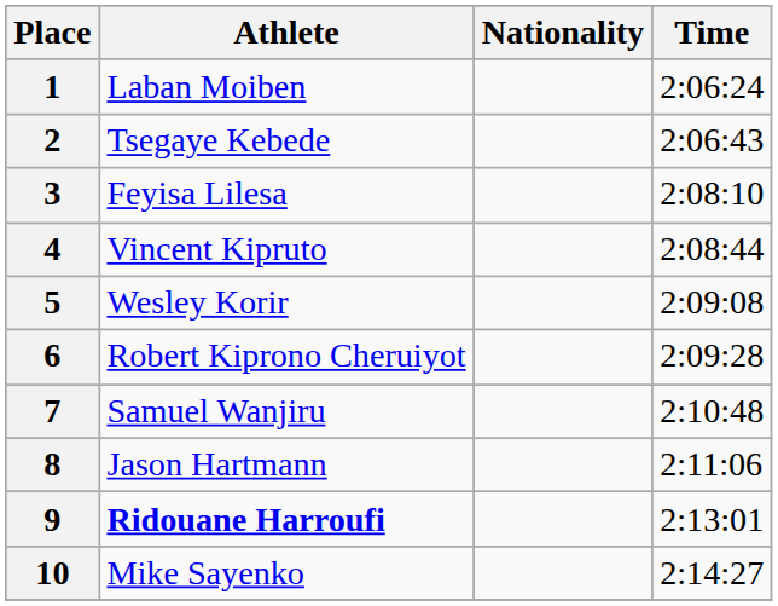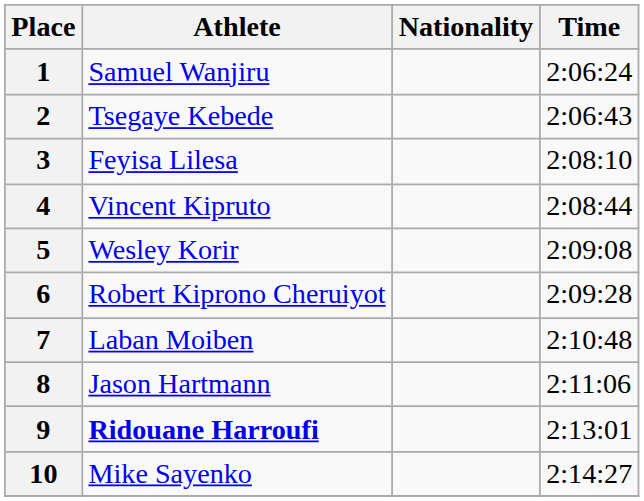1 | Athlete: Laban Moiben -> Samuel Wanjiru
7 | Athlete: Samuel Wanjiru -> Laban Moiben
